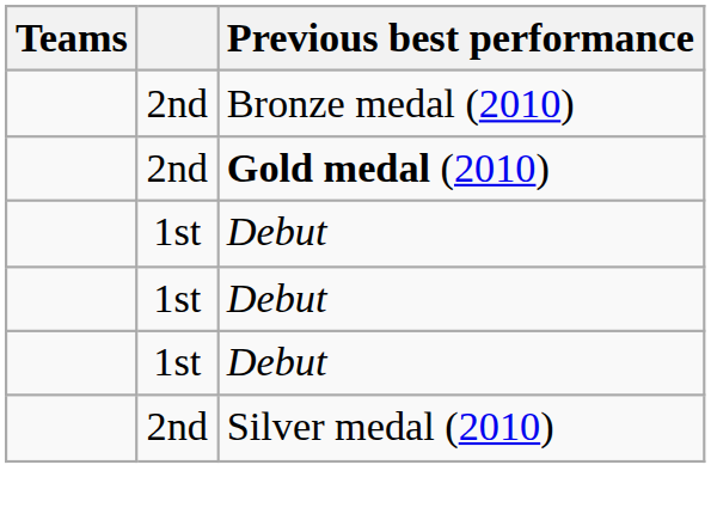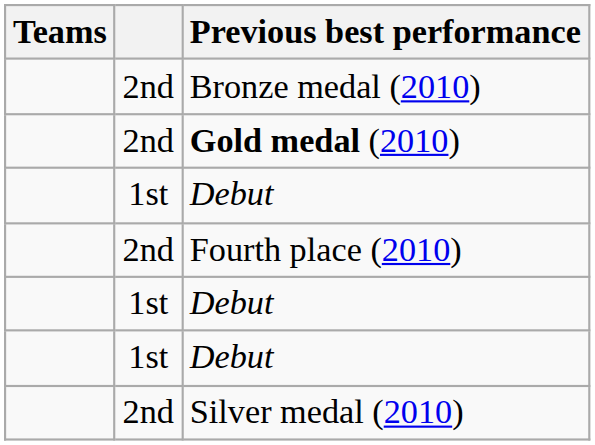+ row: 2nd | Fourth place (2010)
